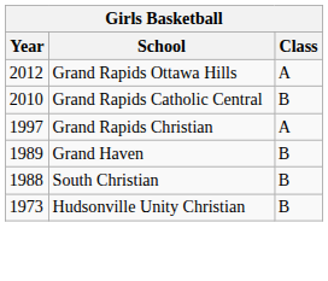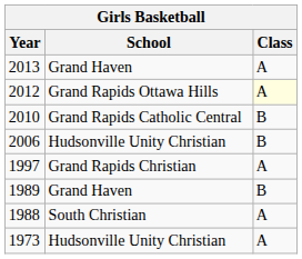+ row: 2013 | Grand Haven | A
2012 | Class: no background -> lightyellow background
+ row: 2006 | Hudsonville Unity Christian | B
1988 | Class: B -> A
1973 | Class: B -> A
